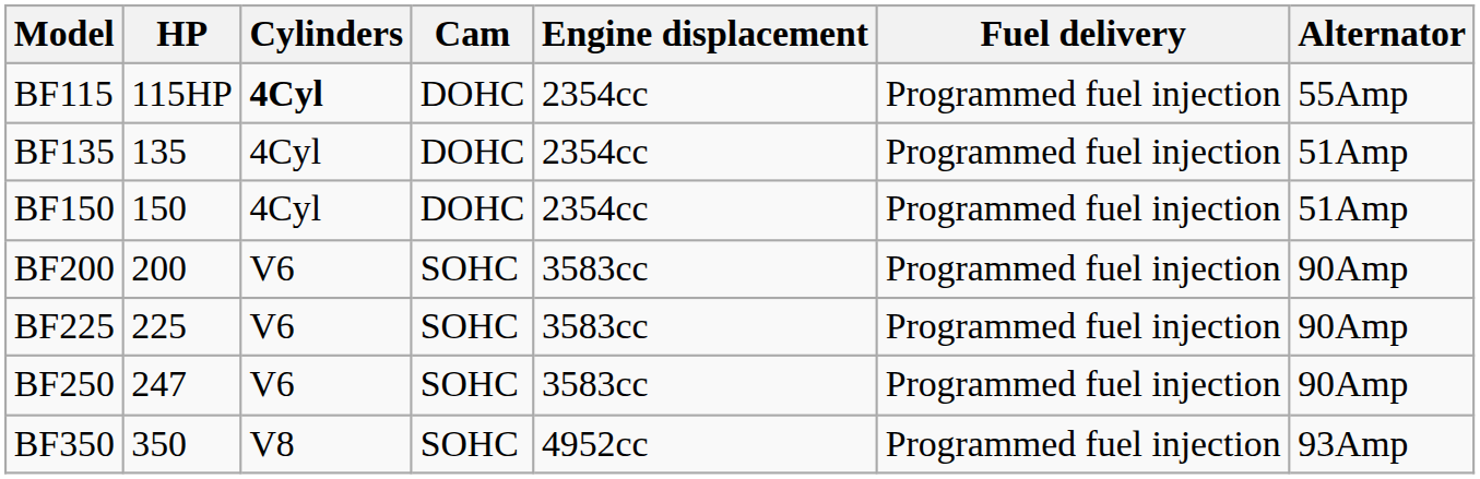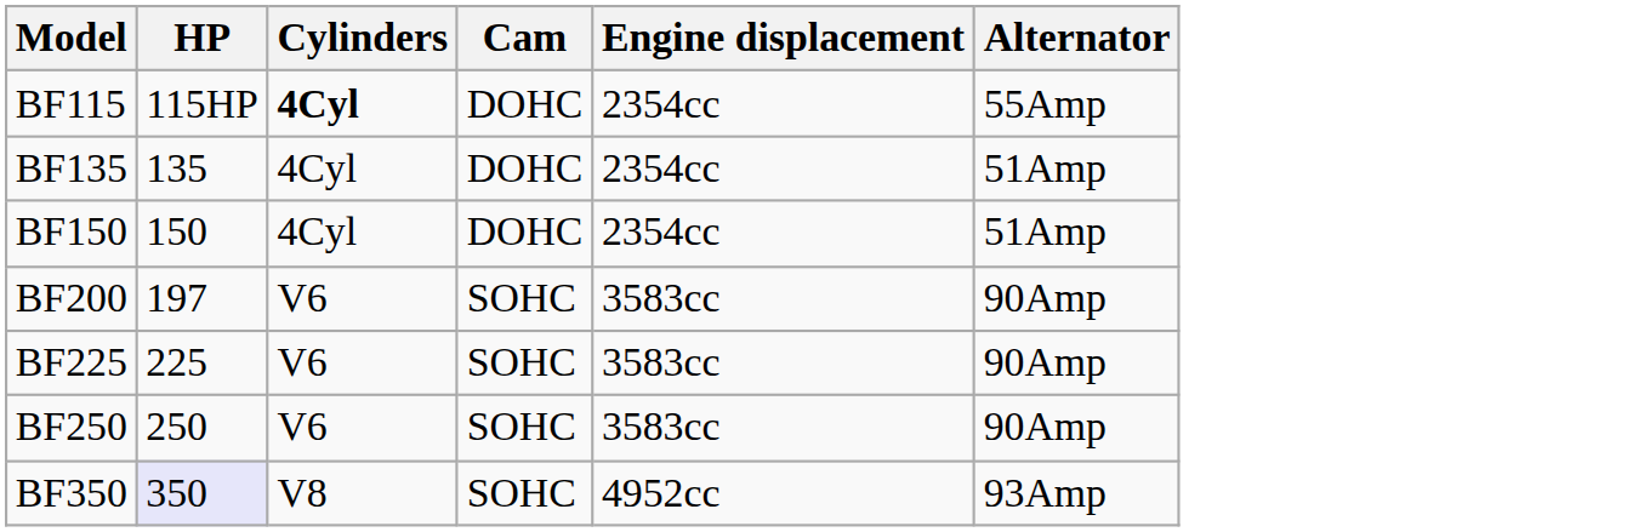- column: Fuel delivery | Programmed fuel injection | Programmed fuel injection | Programmed fuel injection | Programmed fuel injection | Programmed fuel injection | Programmed fuel injection | Programmed fuel injection
BF200 | HP: 200 -> 197
BF250 | HP: 247 -> 250
BF350 | HP: no background -> lavender background
